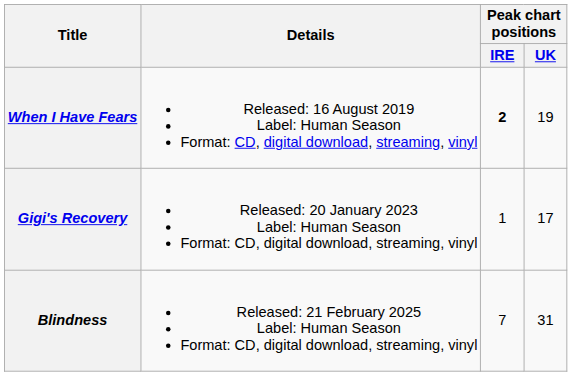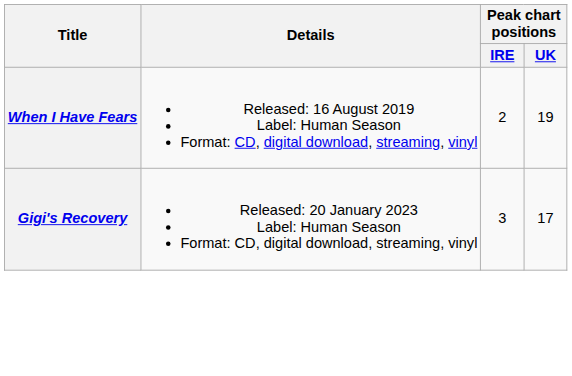When I Have Fears | Peak chart positions / IRE: bold -> normal
Gigi's Recovery | Peak chart positions / IRE: 1 -> 3
- row: Blindness | Released: 21 February 2025 Label: Human Season Format: CD, digital download, streaming, vinyl | 7 | 31
